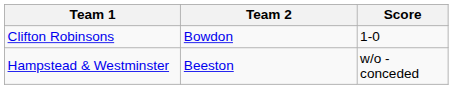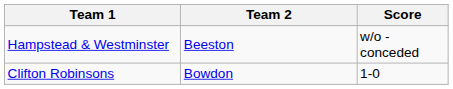rows swapped: Clifton Robinsons <-> Hampstead & Westminster
